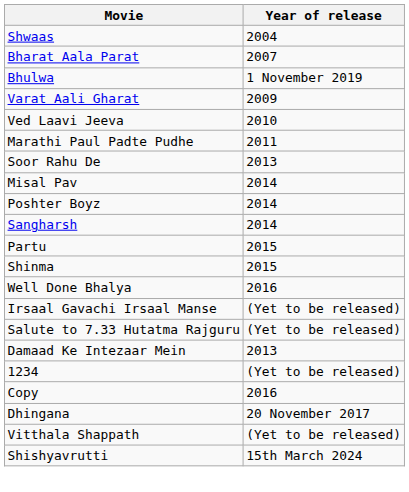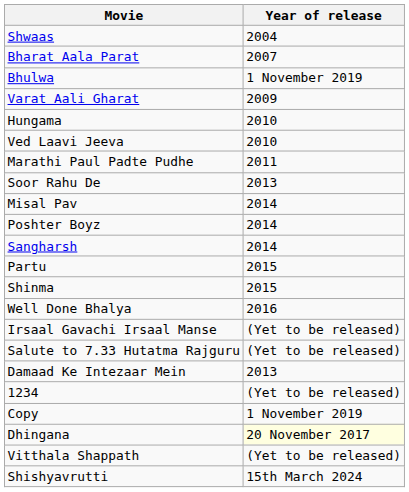+ row: Hungama | 2010
Copy | Year of release: 2016 -> 1 November 2019
Dhingana | Year of release: no background -> lightyellow background
